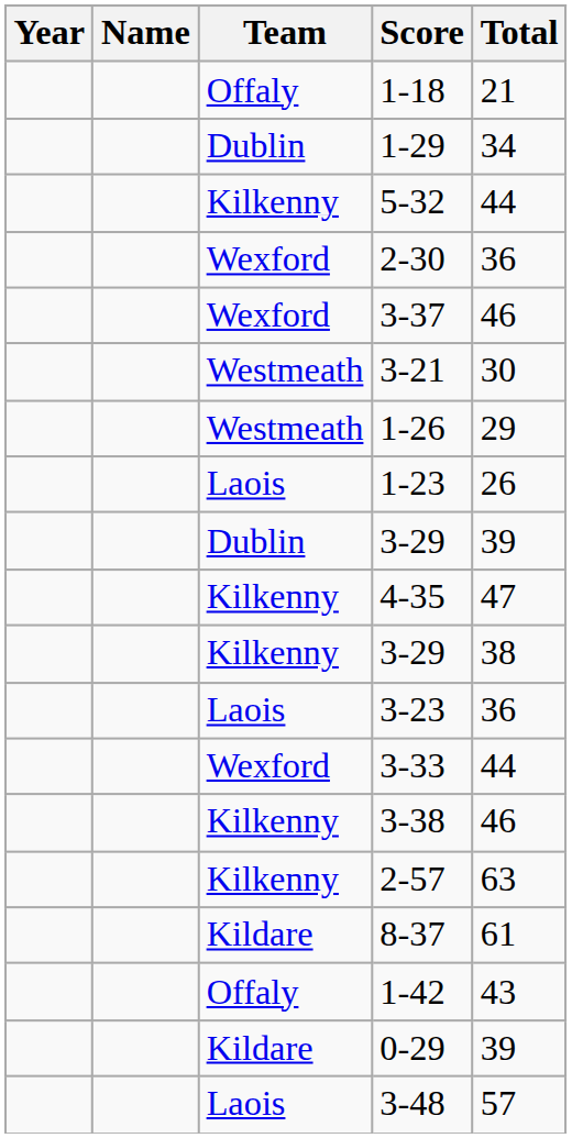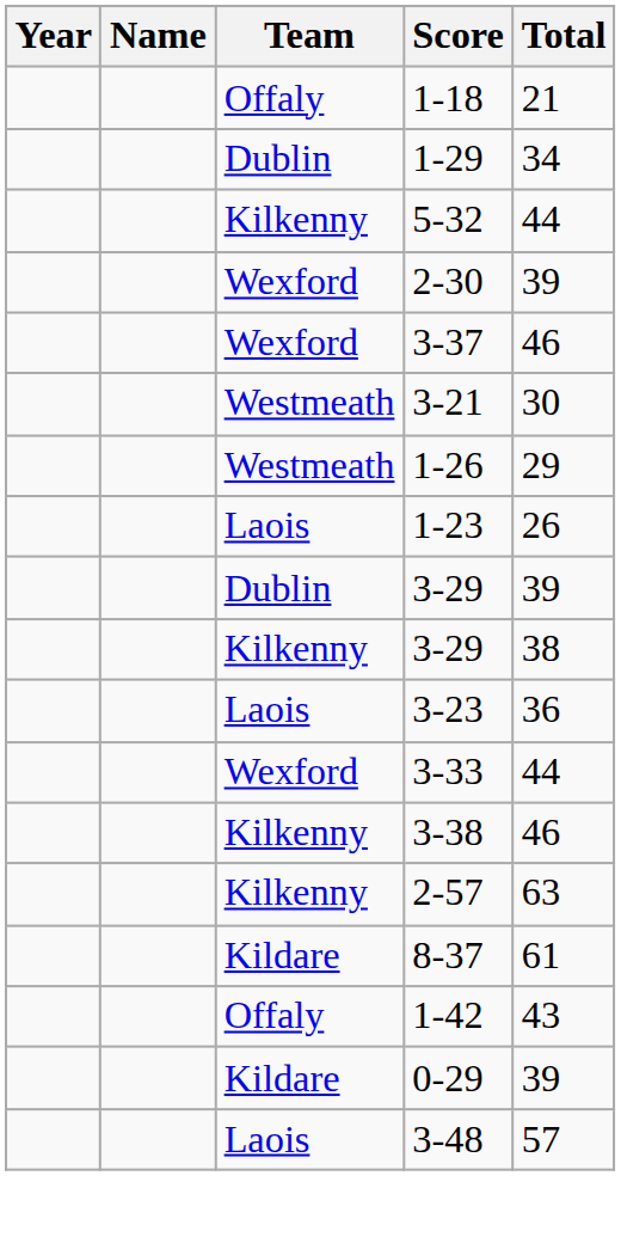2-30 | Total: 36 -> 39
- row: Kilkenny | 4-35 | 47
